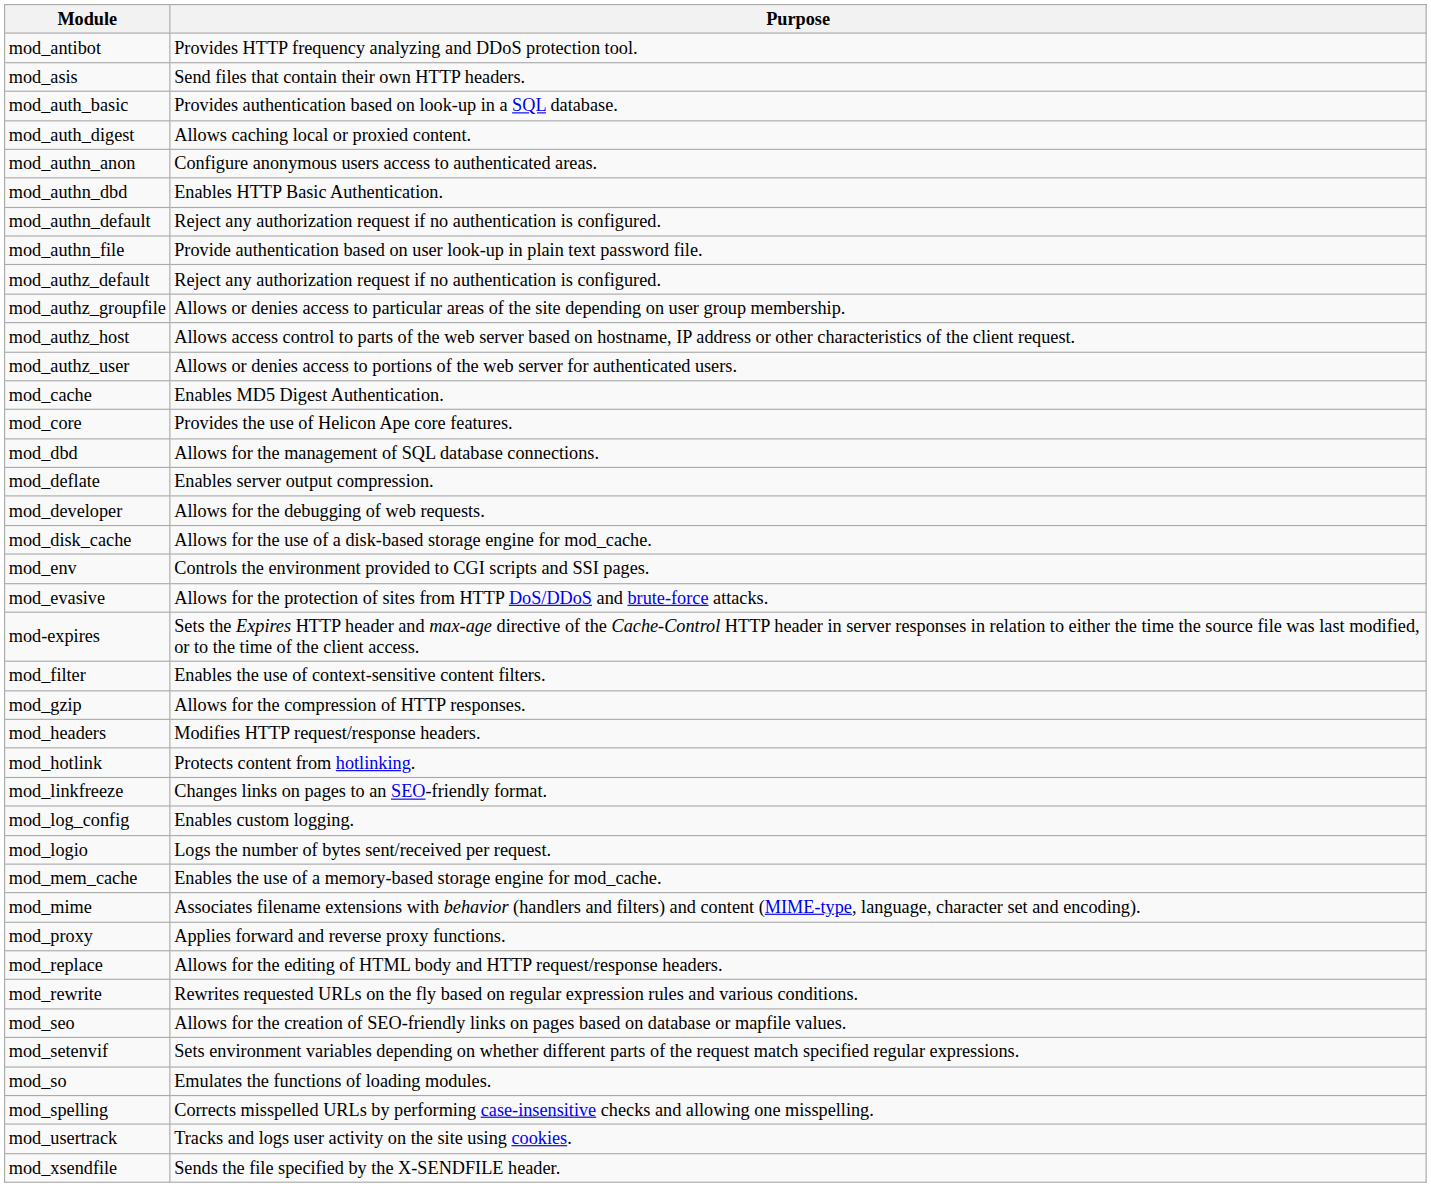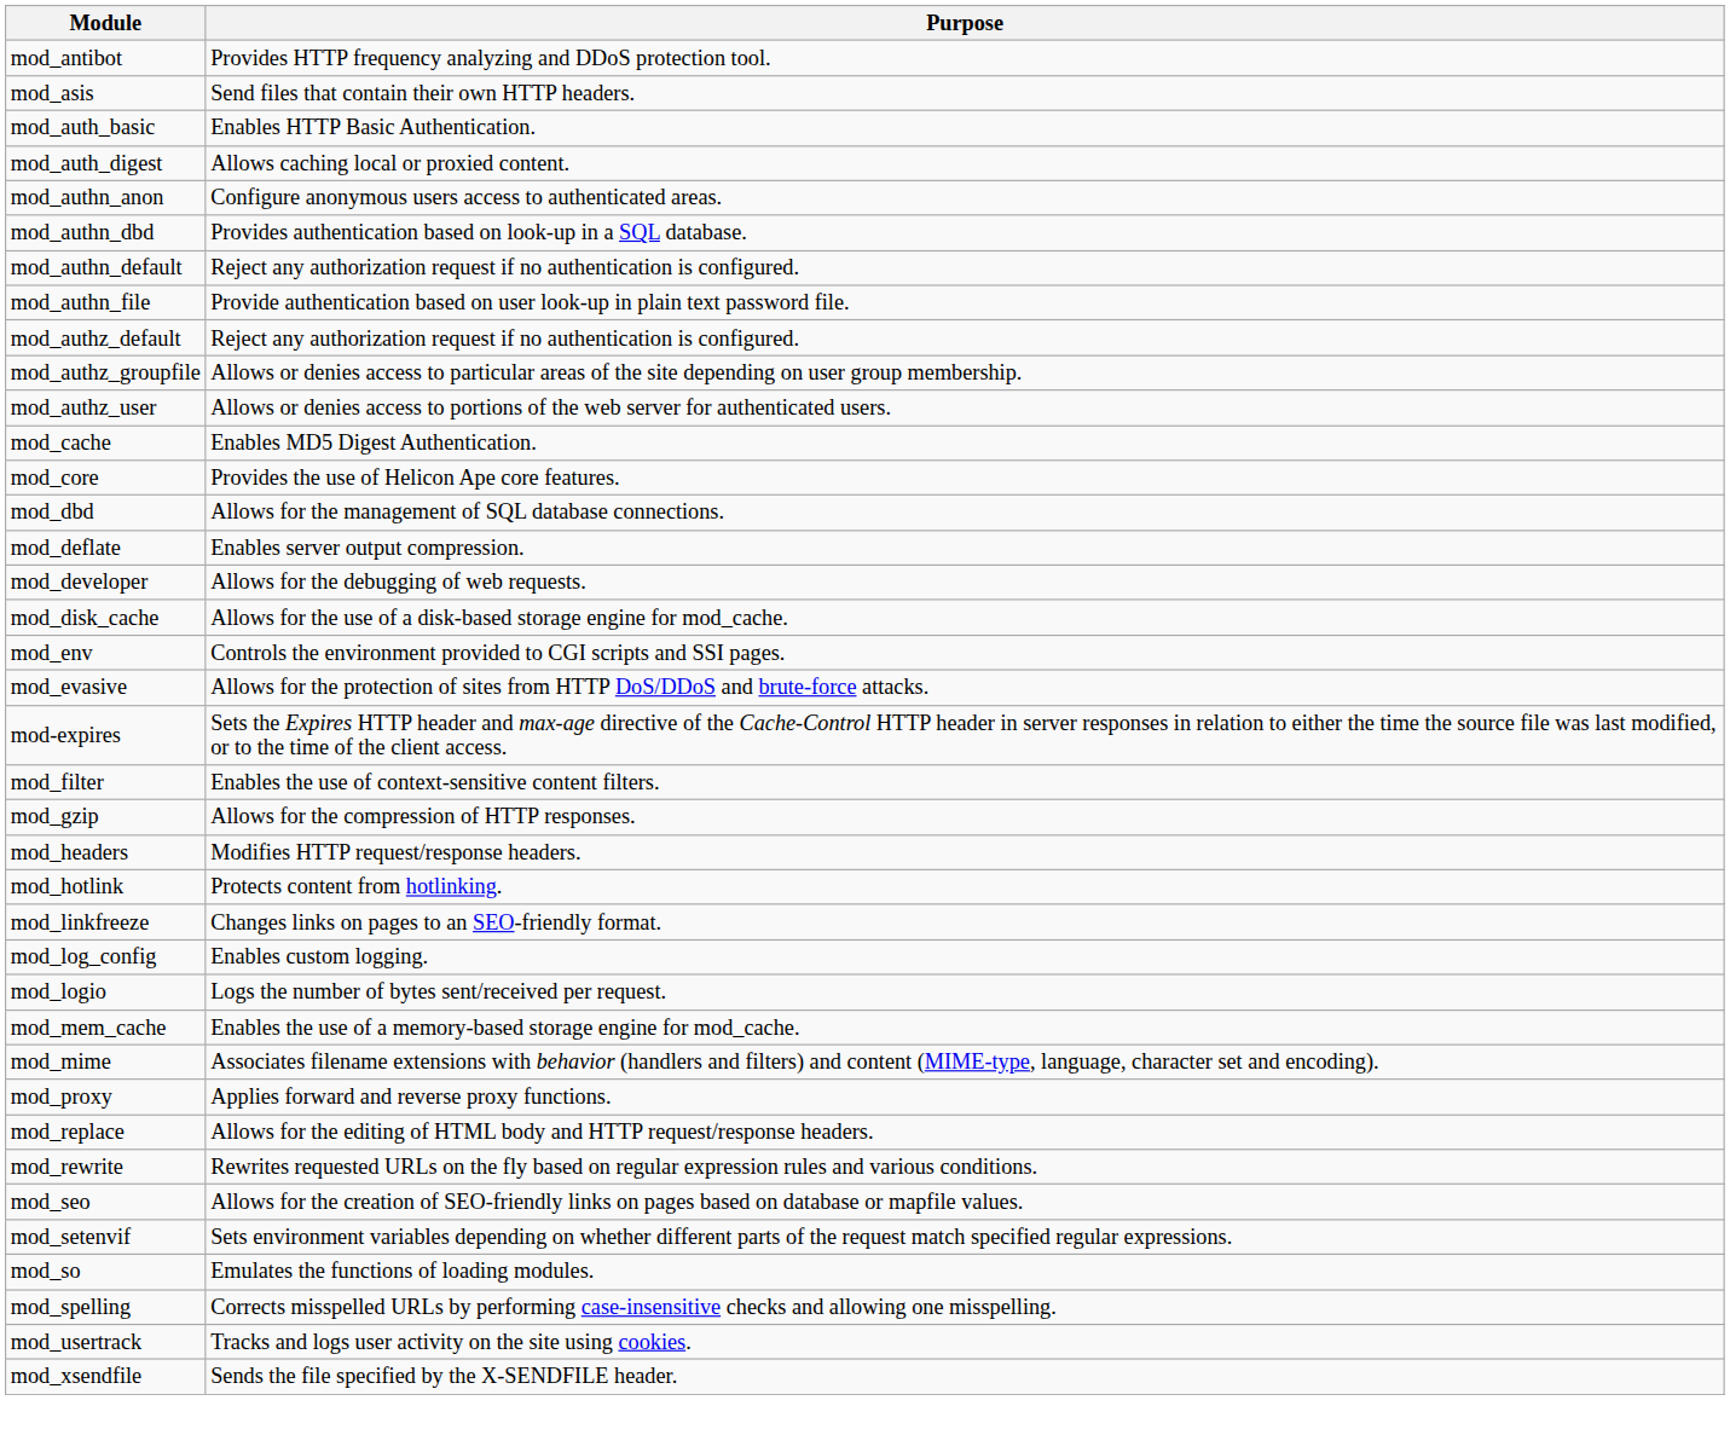mod_auth_basic | Purpose: Provides authentication based on look-up in a SQL database. -> Enables HTTP Basic Authentication.
mod_authn_dbd | Purpose: Enables HTTP Basic Authentication. -> Provides authentication based on look-up in a SQL database.
- row: mod_authz_host | Allows access control to parts of the web server based on hostname, IP address or other characteristics of the client request.
